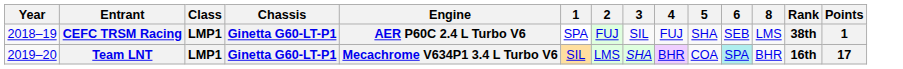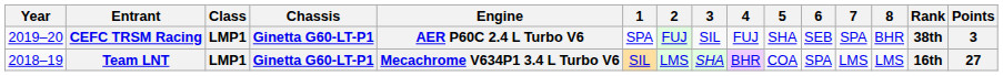+ column: 7 | SPA | LMS
CEFC TRSM Racing | Year: 2018–19 -> 2019–20
CEFC TRSM Racing | 8: LMS -> BHR
CEFC TRSM Racing | Points: 1 -> 3
Team LNT | Year: 2019–20 -> 2018–19
Team LNT | 6: paleturquoise background -> no background
Team LNT | 8: BHR -> LMS
Team LNT | Points: 17 -> 27
